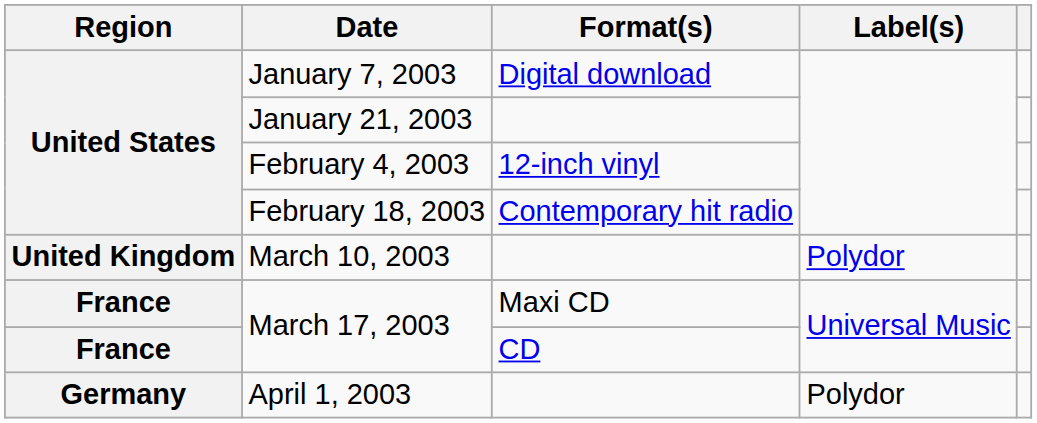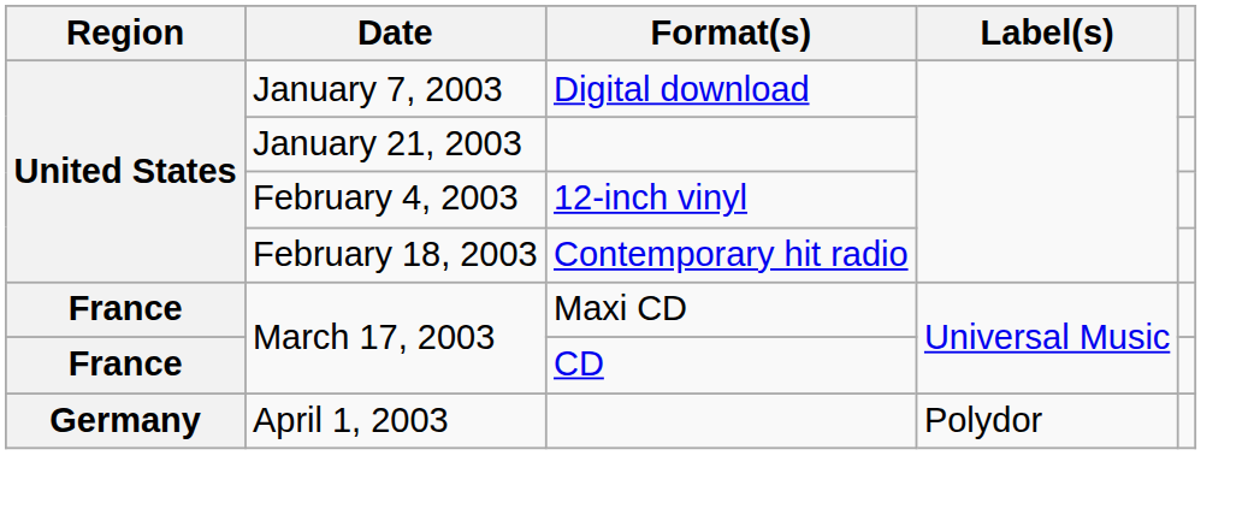- row: United Kingdom | March 10, 2003 | Polydor
